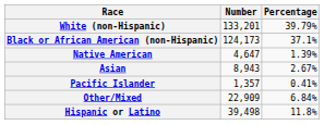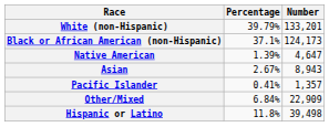columns swapped: Number <-> Percentage
